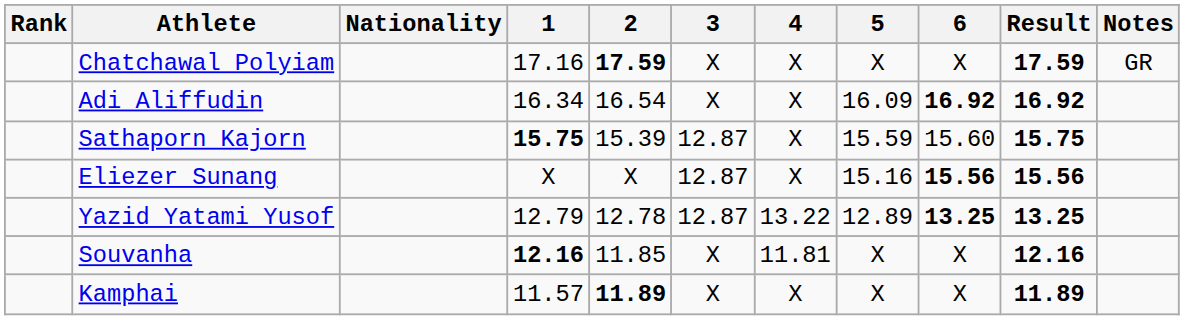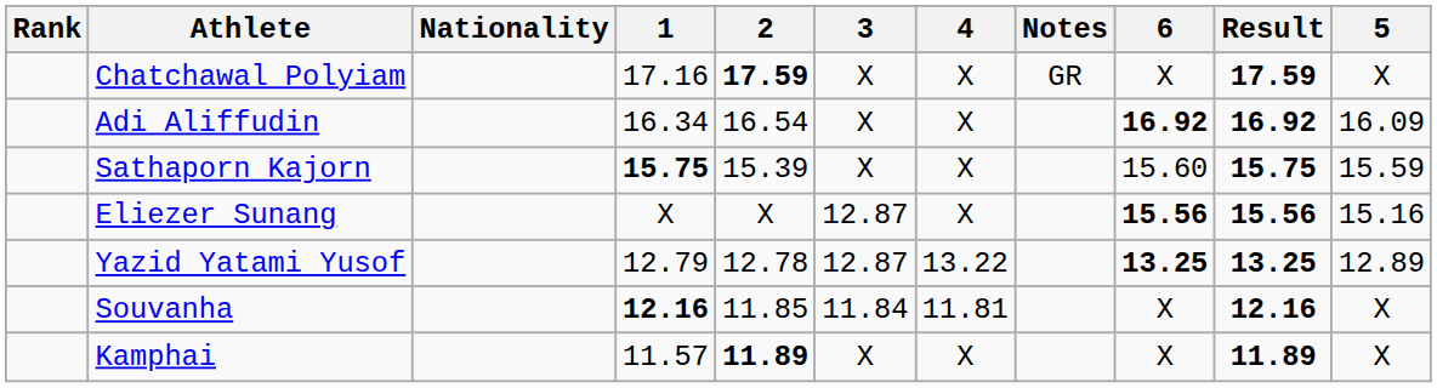columns swapped: 5 <-> Notes
Sathaporn Kajorn | 3: 12.87 -> X
Souvanha | 3: X -> 11.84
